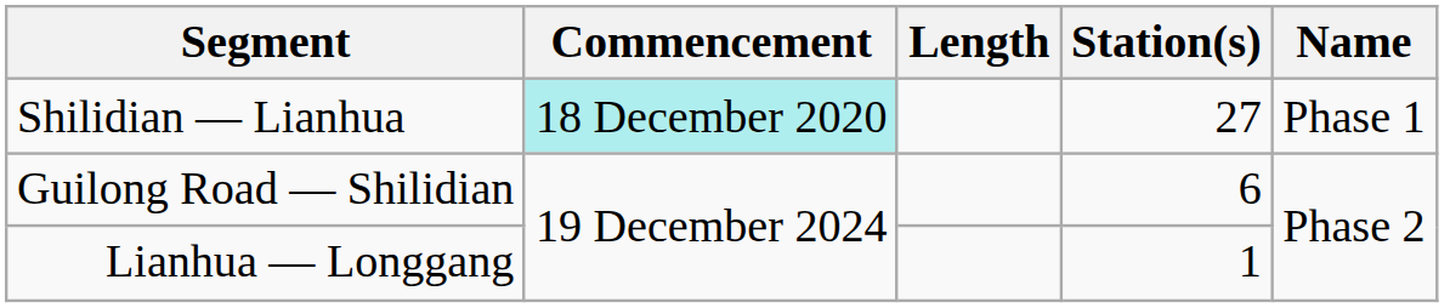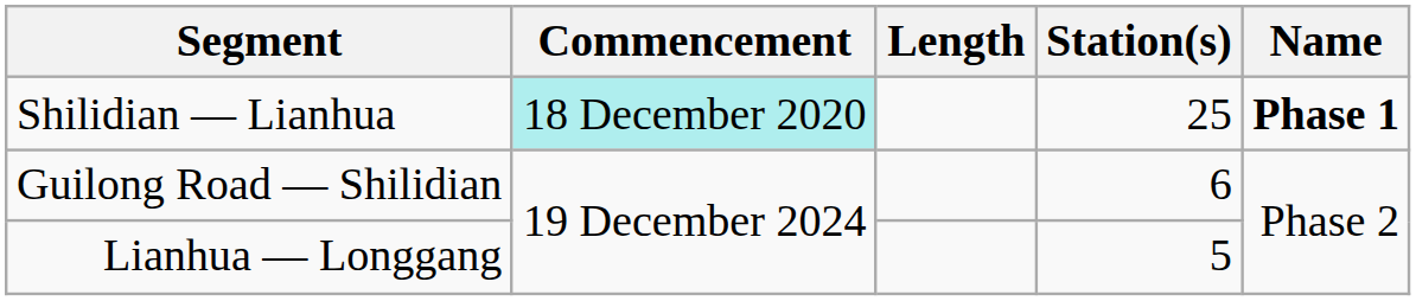Shilidian — Lianhua | Station(s): 27 -> 25
Shilidian — Lianhua | Name: normal -> bold
Lianhua — Longgang | Station(s): 1 -> 5
